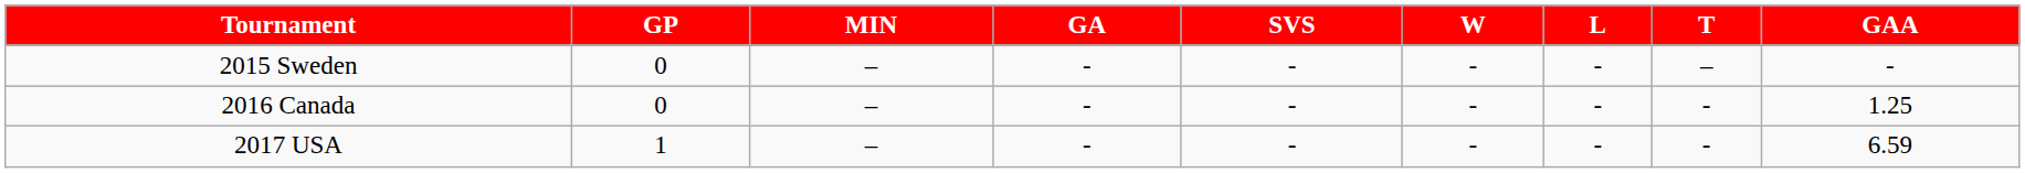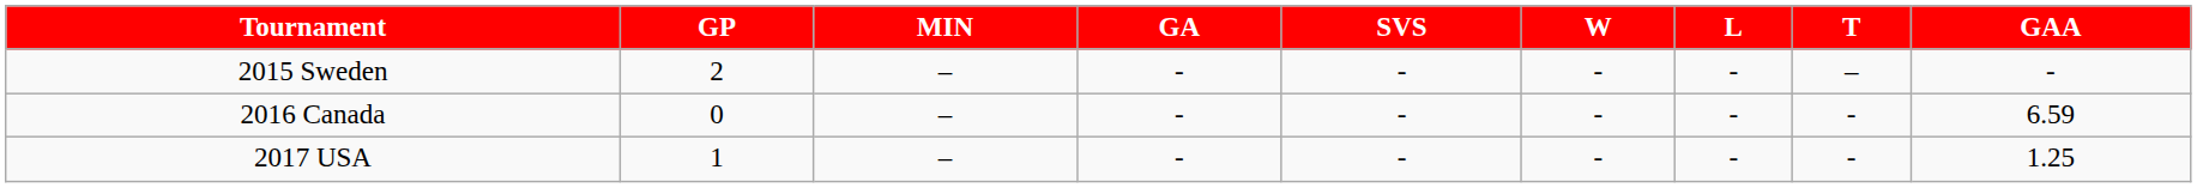2015 Sweden | GP: 0 -> 2
2016 Canada | GAA: 1.25 -> 6.59
2017 USA | GAA: 6.59 -> 1.25
